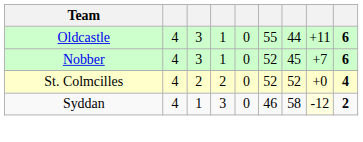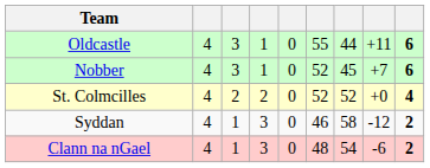Syddan | column 8: lightyellow background -> no background
+ row: Clann na nGael | 4 | 1 | 3 | 0 | 48 | 54 | -6 | 2
